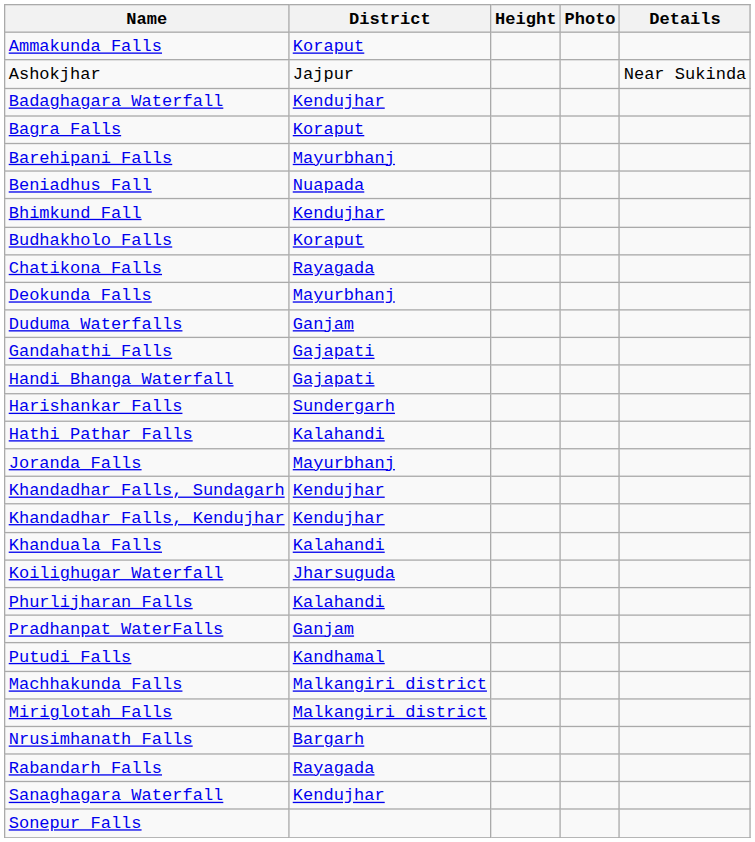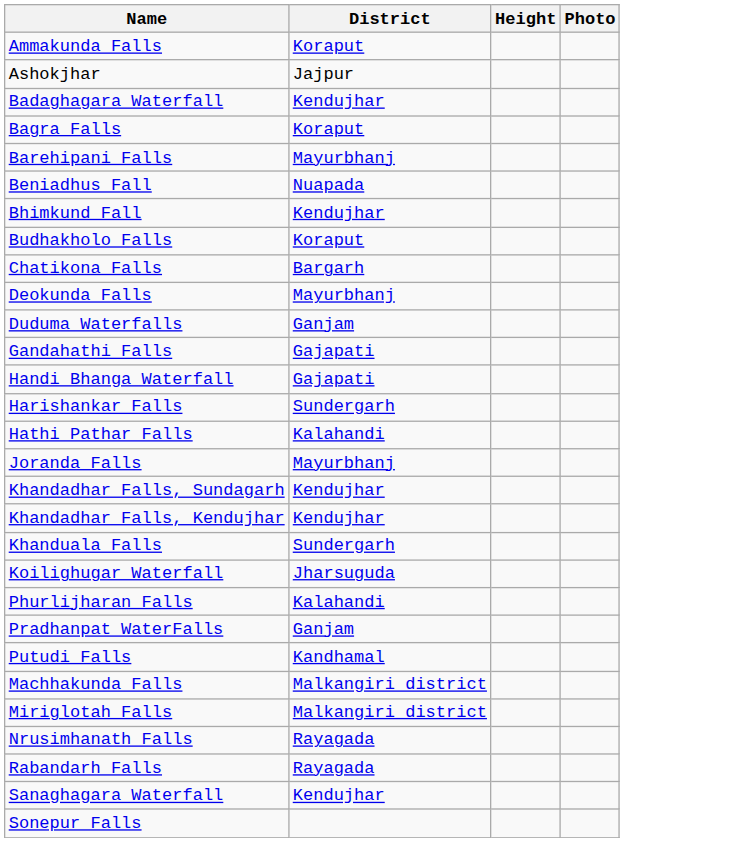- column: Details | Near Sukinda
Chatikona Falls | District: Rayagada -> Bargarh
Khanduala Falls | District: Kalahandi -> Sundergarh
Nrusimhanath Falls | District: Bargarh -> Rayagada
